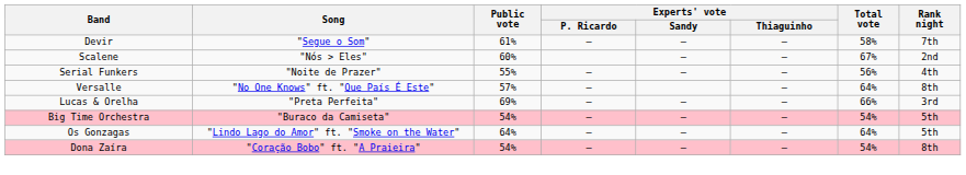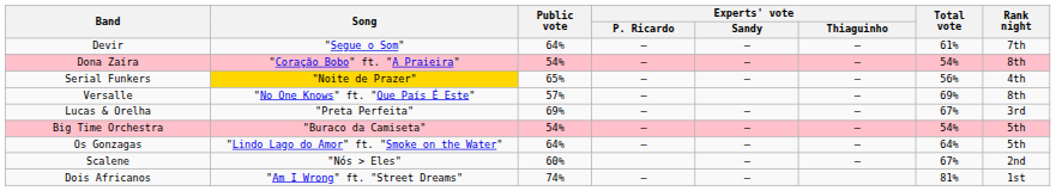Devir | Public vote: 61% -> 64%
Devir | Total vote: 58% -> 61%
rows swapped: Dona Zaíra <-> Scalene
Serial Funkers | Song: no background -> gold background
Serial Funkers | Public vote: 55% -> 65%
Versalle | Total vote: 64% -> 69%
Lucas & Orelha | Total vote: 66% -> 67%
+ row: Dois Africanos | "Am I Wrong" ft. "Street Dreams" | 74% | — | — | 81% | 1st
